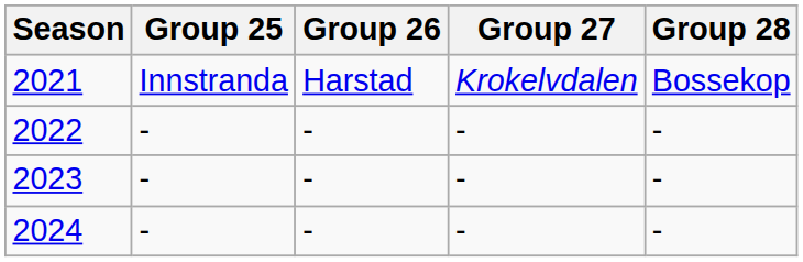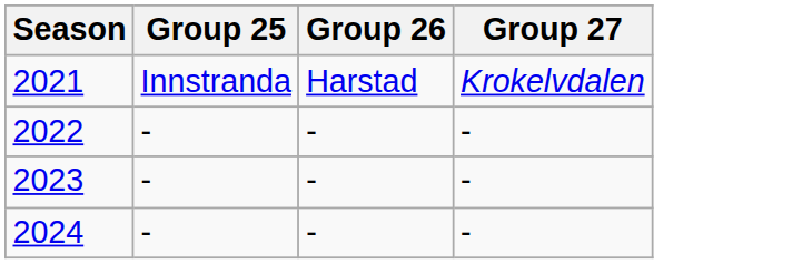- column: Group 28 | Bossekop | - | - | -
